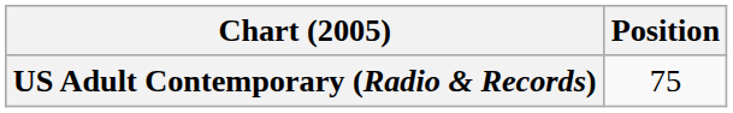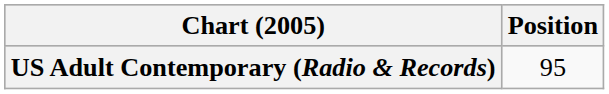US Adult Contemporary (Radio & Records) | Position: 75 -> 95
